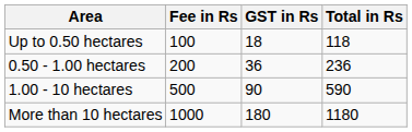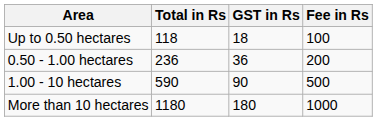columns swapped: Fee in Rs <-> Total in Rs
